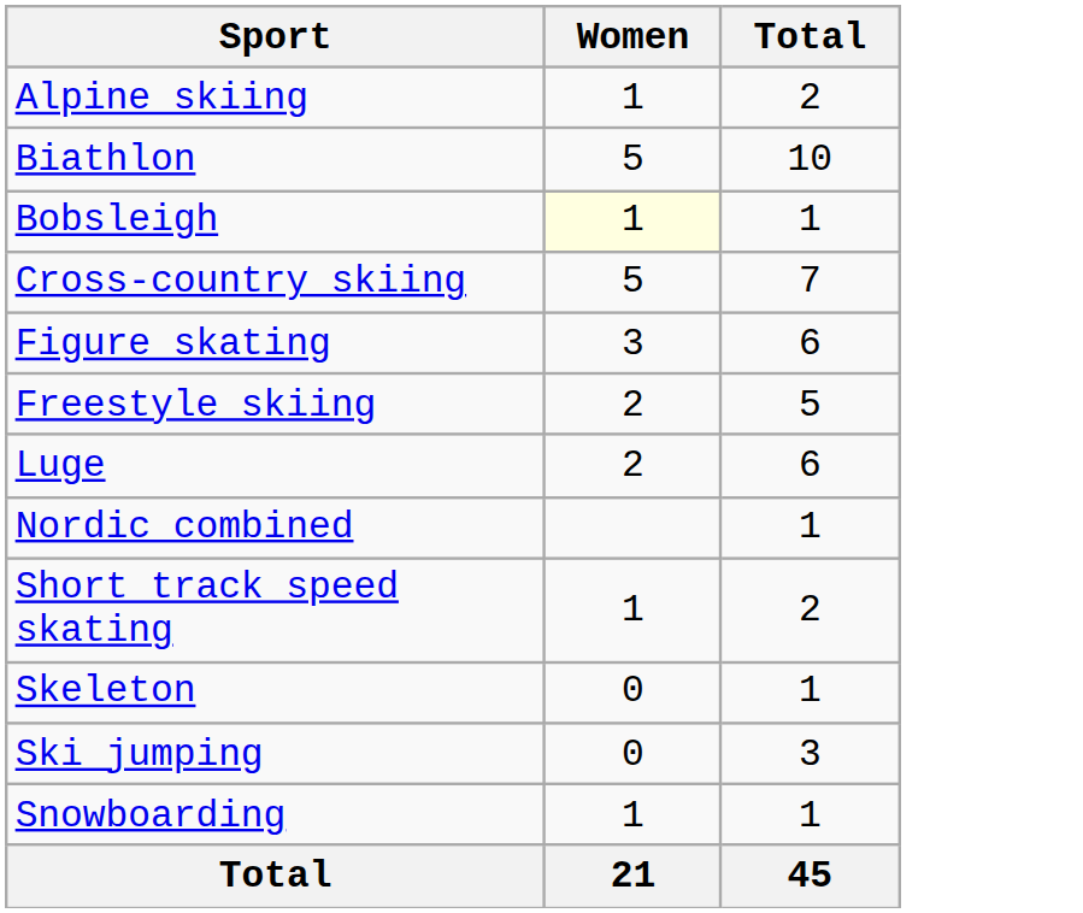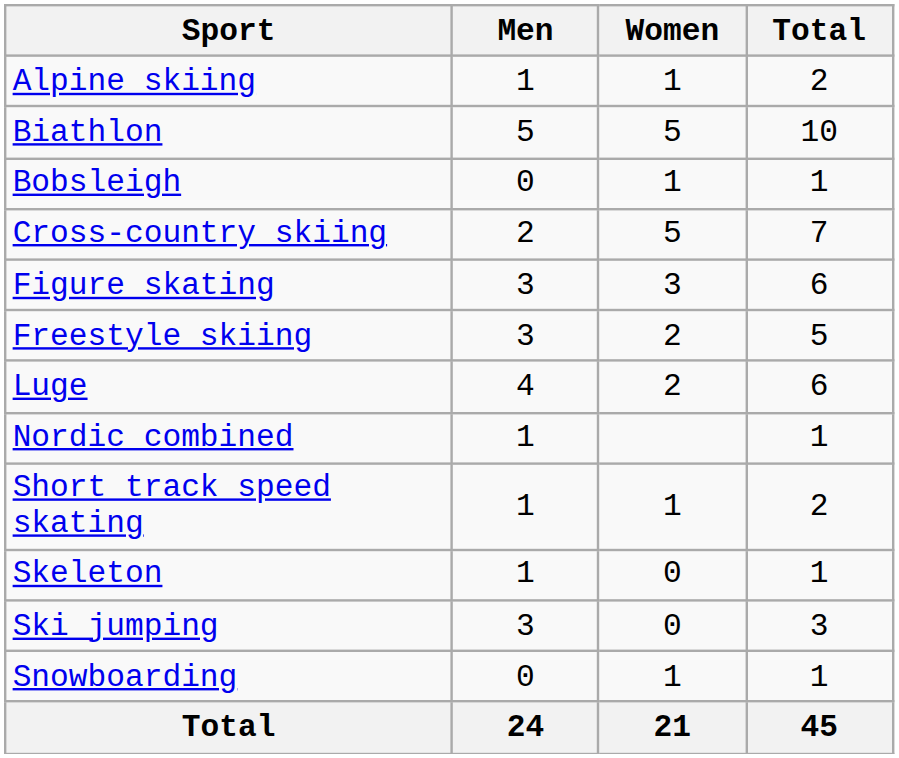+ column: Men | 1 | 5 | 0 | 2 | 3 | 3 | 4 | 1 | 1 | 1 | 3 | 0 | 24
Bobsleigh | Women: lightyellow background -> no background
